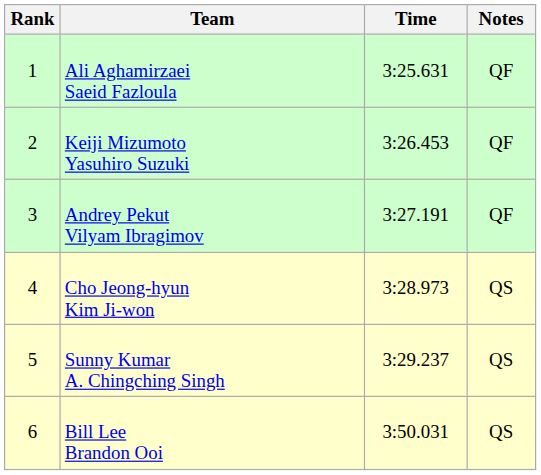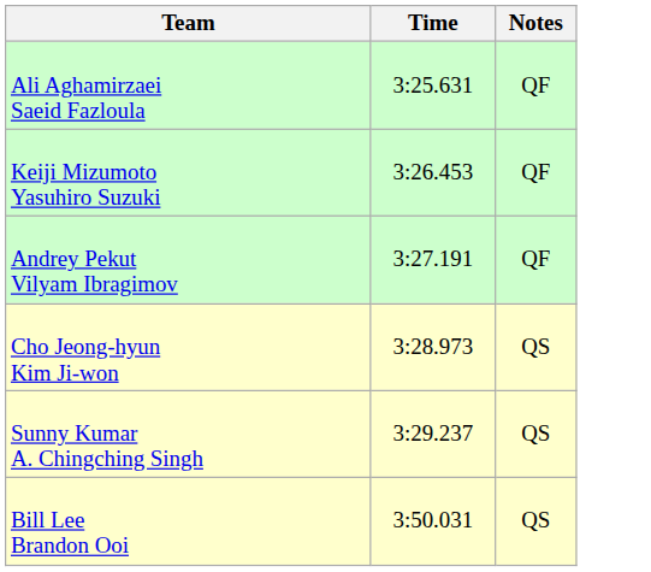- column: Rank | 1 | 2 | 3 | 4 | 5 | 6
